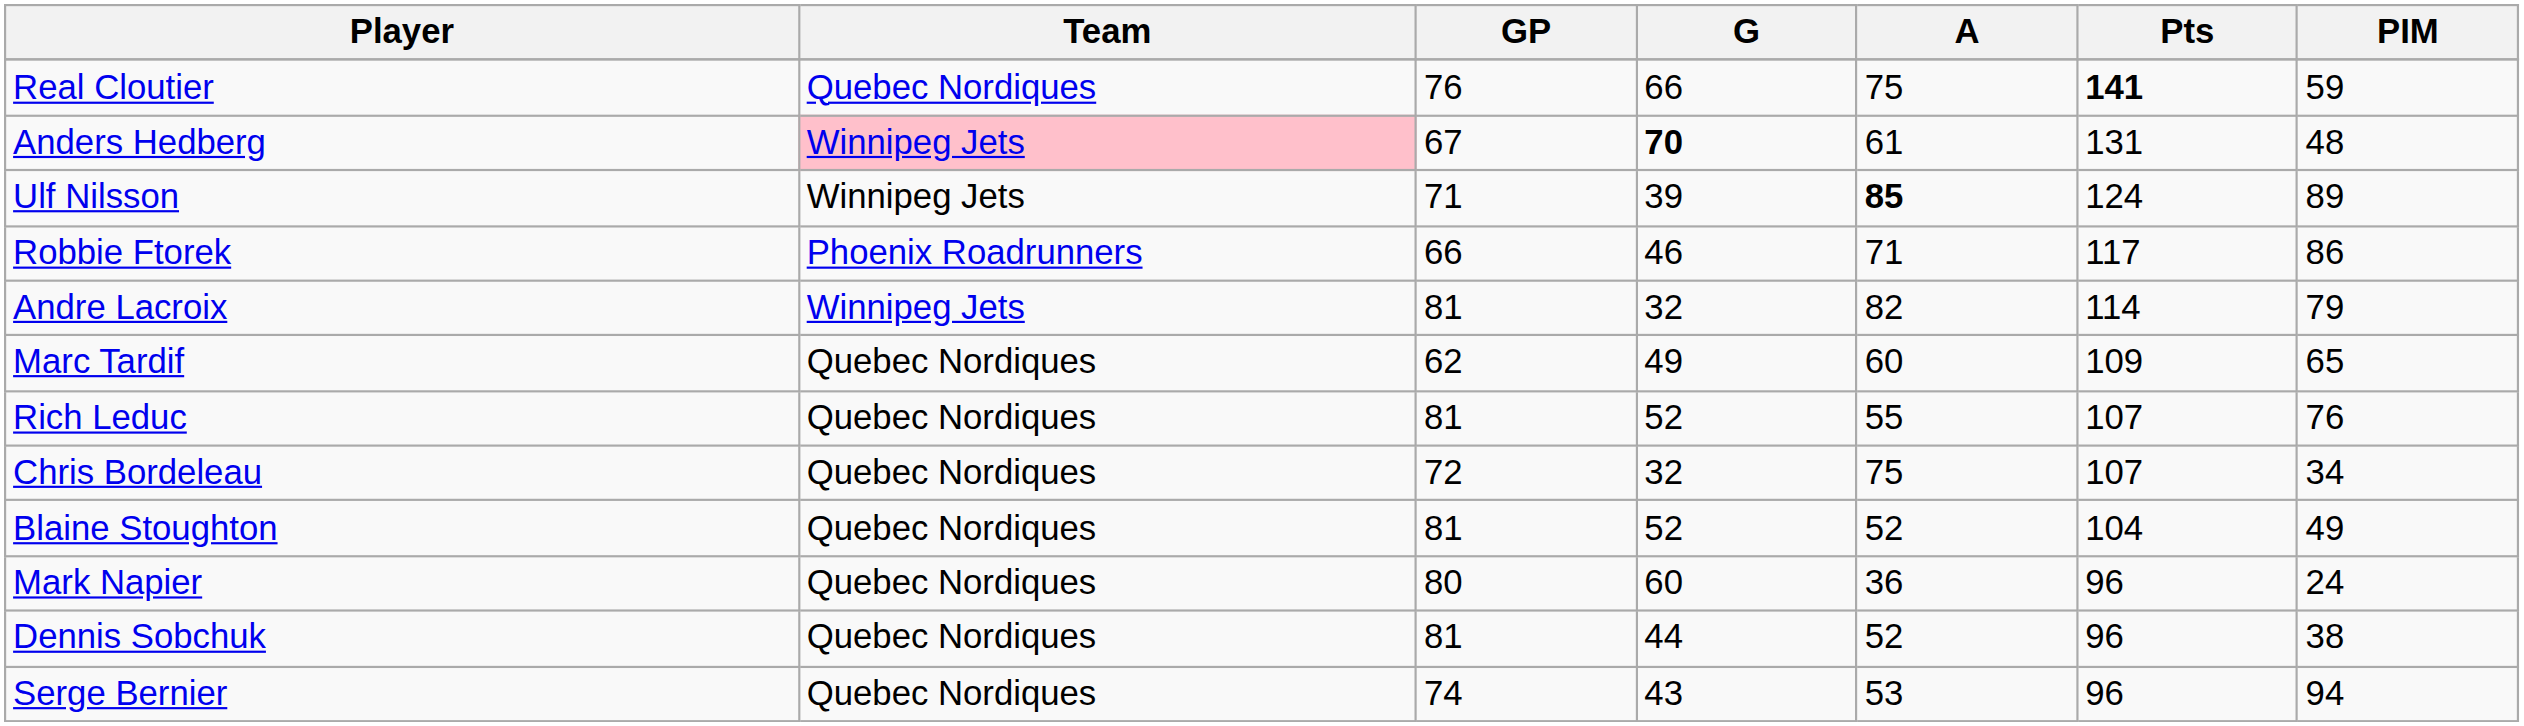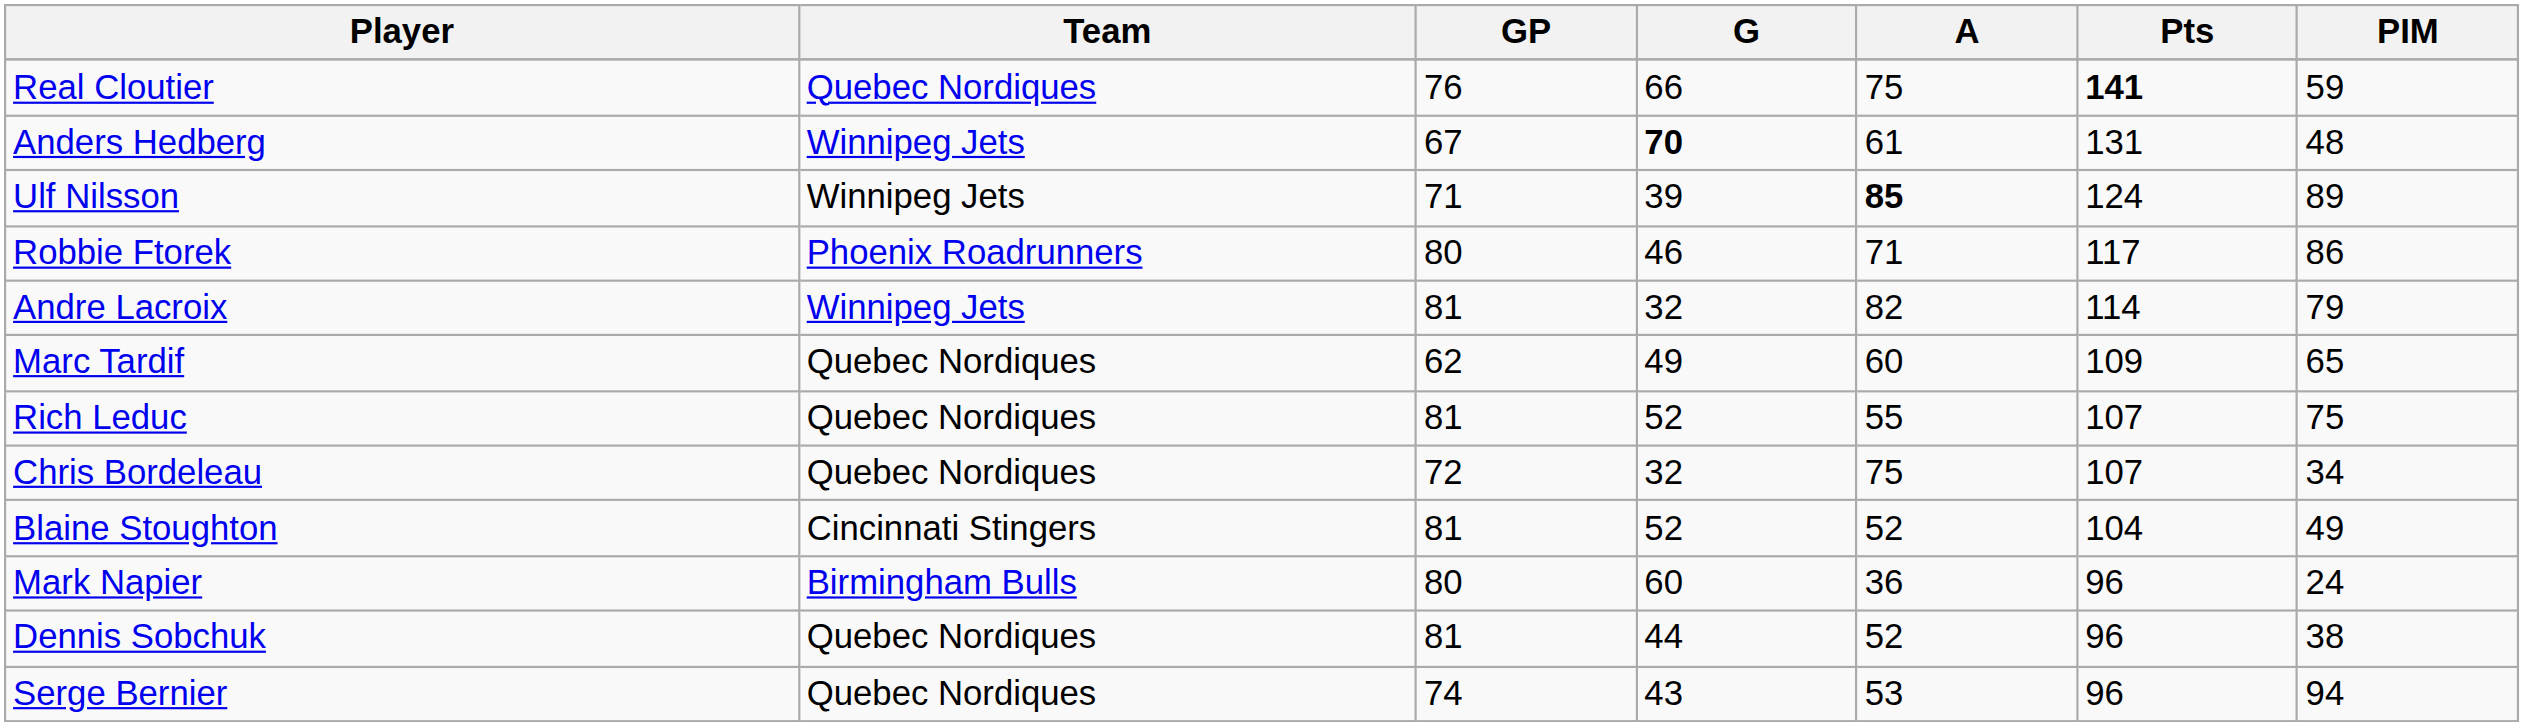Anders Hedberg | Team: pink background -> no background
Robbie Ftorek | GP: 66 -> 80
Rich Leduc | PIM: 76 -> 75
Blaine Stoughton | Team: Quebec Nordiques -> Cincinnati Stingers
Mark Napier | Team: Quebec Nordiques -> Birmingham Bulls
